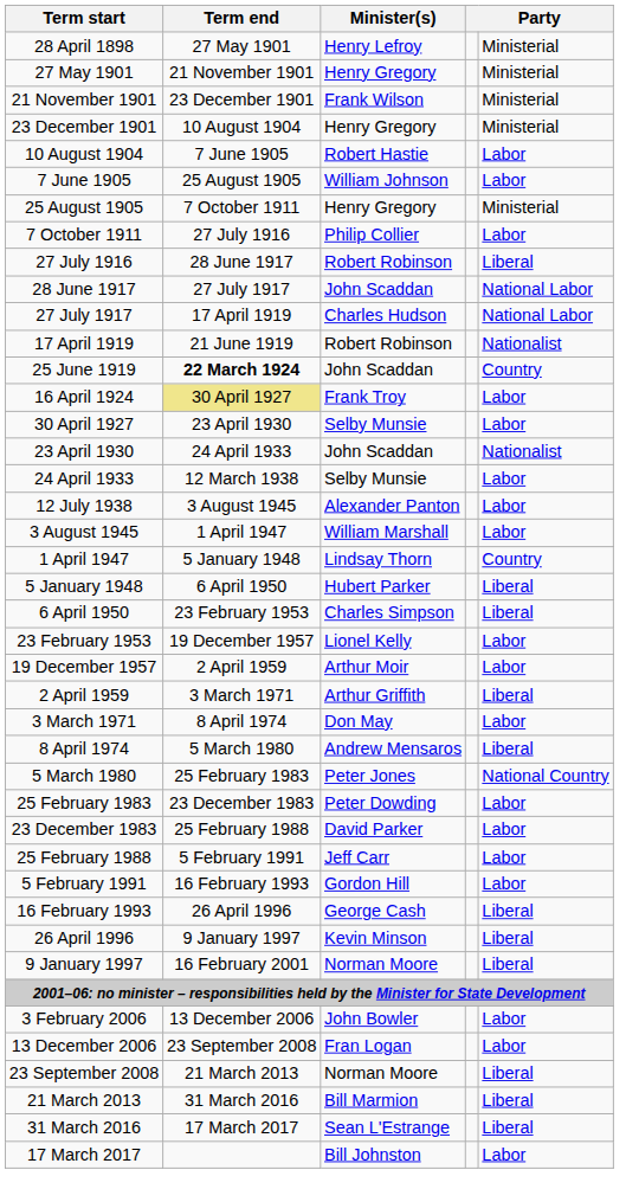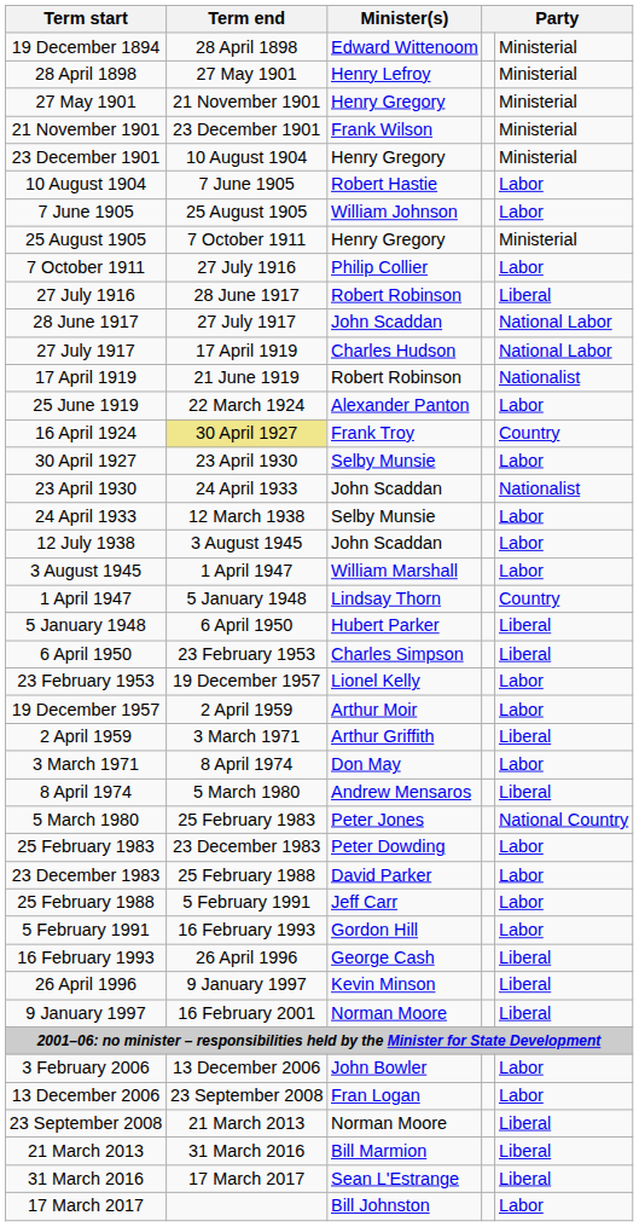+ row: 19 December 1894 | 28 April 1898 | Edward Wittenoom | Ministerial
25 June 1919 | Term end: bold -> normal
25 June 1919 | Minister(s): John Scaddan -> Alexander Panton
25 June 1919 | column 5: Country -> Labor
16 April 1924 | column 5: Labor -> Country
12 July 1938 | Minister(s): Alexander Panton -> John Scaddan
